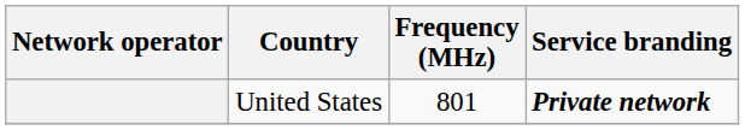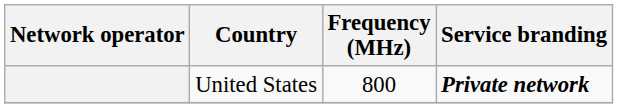United States | Frequency (MHz): 801 -> 800
